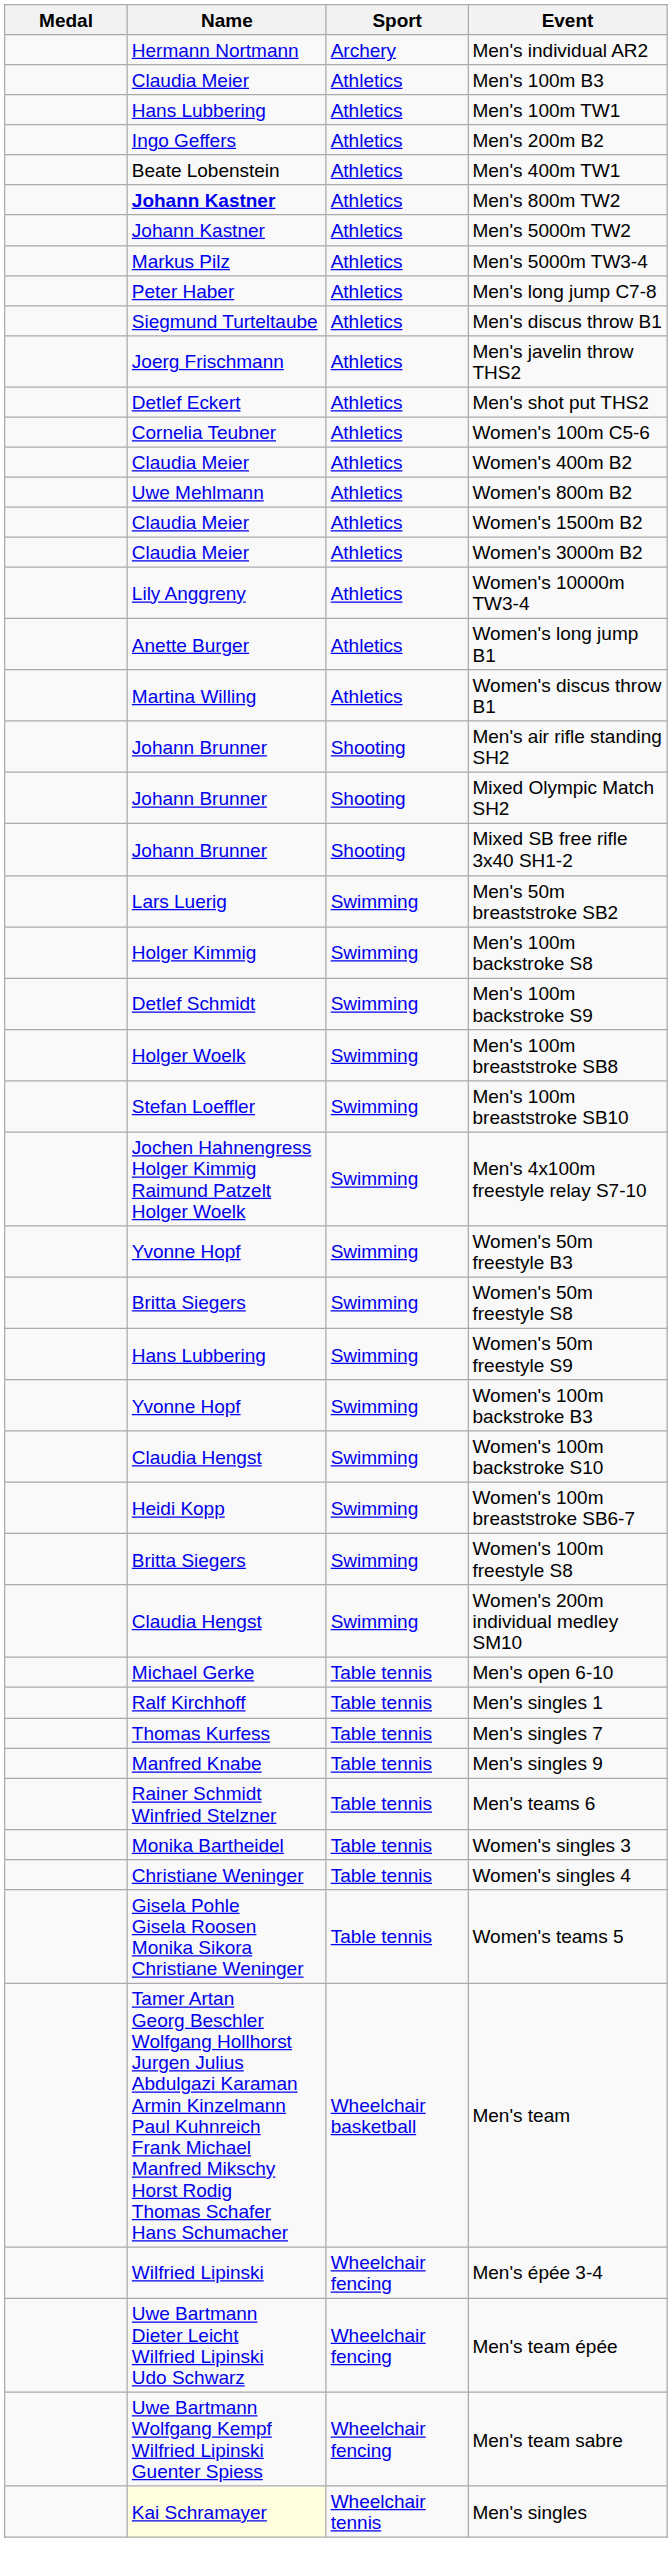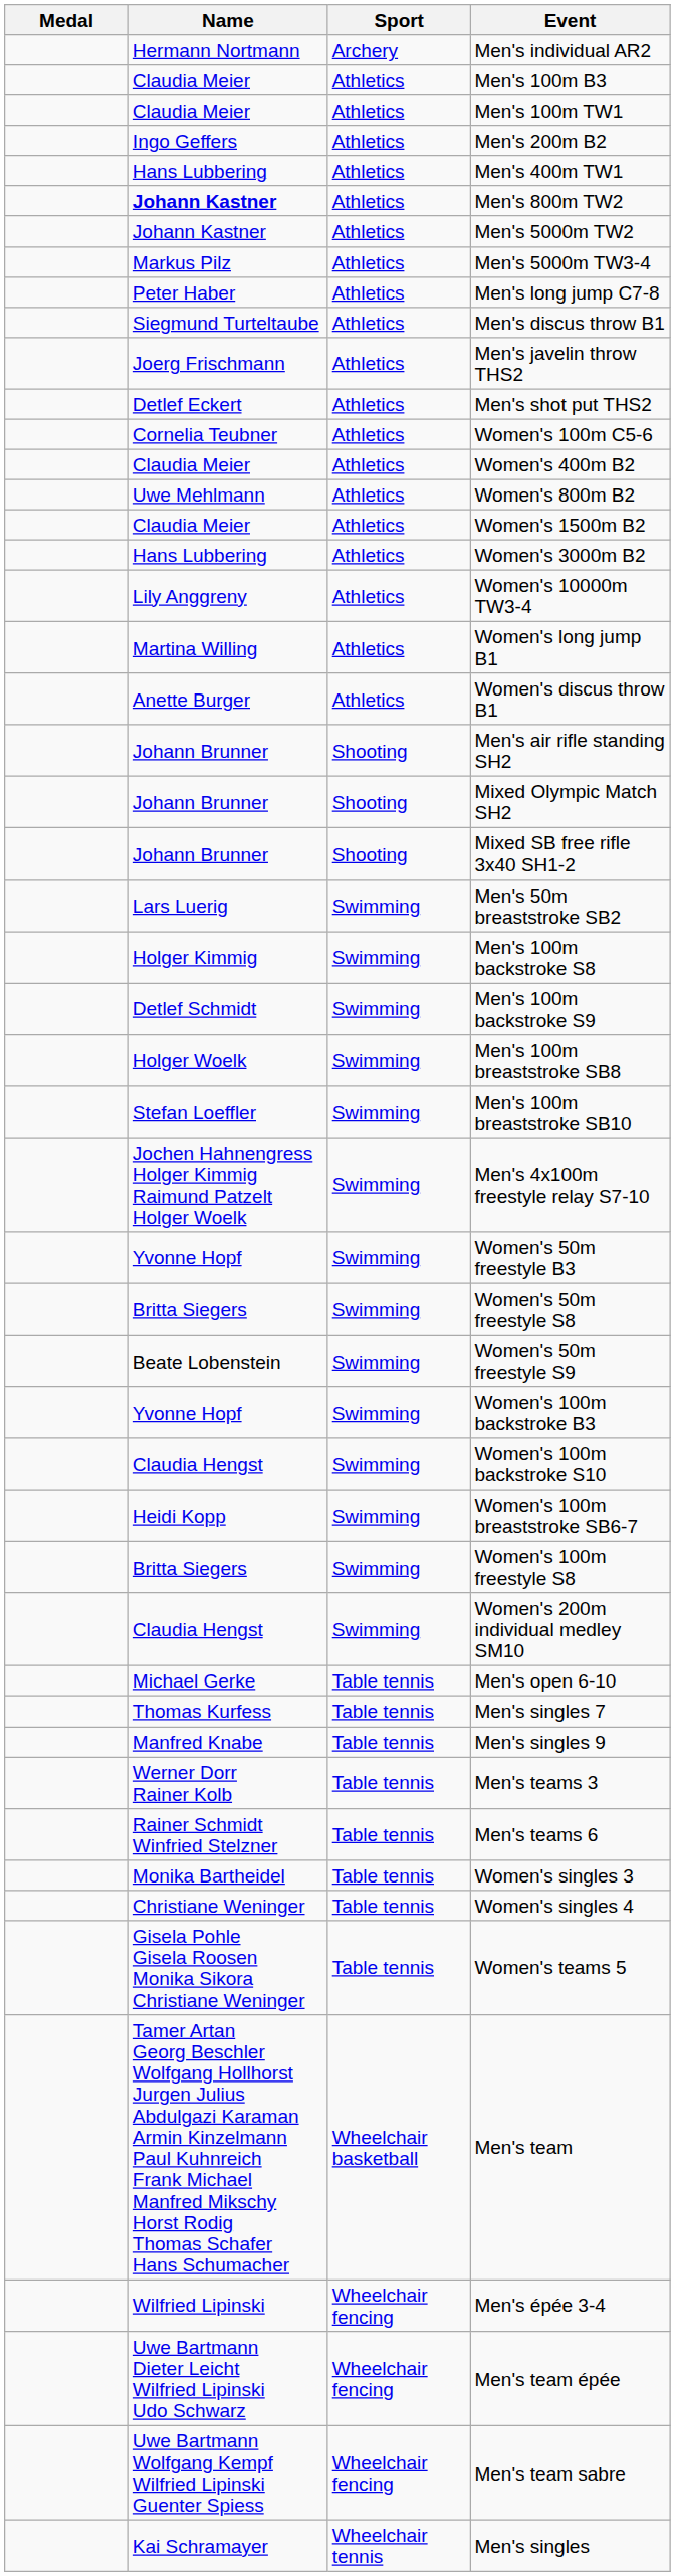Men's 100m TW1 | Name: Hans Lubbering -> Claudia Meier
Men's 400m TW1 | Name: Beate Lobenstein -> Hans Lubbering
Women's 3000m B2 | Name: Claudia Meier -> Hans Lubbering
Women's long jump B1 | Name: Anette Burger -> Martina Willing
Women's discus throw B1 | Name: Martina Willing -> Anette Burger
Women's 50m freestyle S9 | Name: Hans Lubbering -> Beate Lobenstein
- row: Ralf Kirchhoff | Table tennis | Men's singles 1
+ row: Werner Dorr Rainer Kolb | Table tennis | Men's teams 3
Men's singles | Name: lightyellow background -> no background
